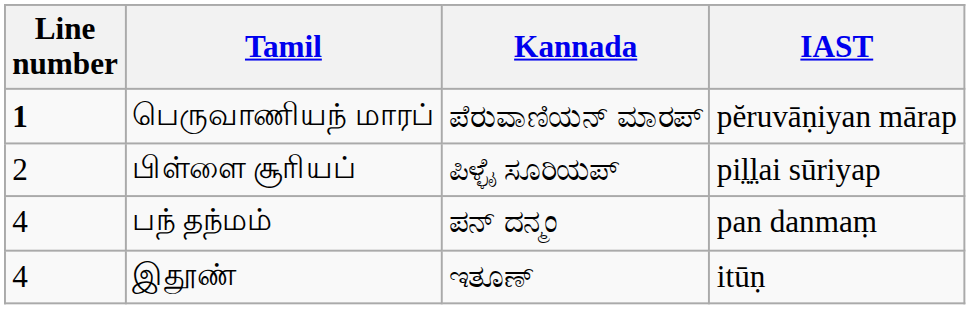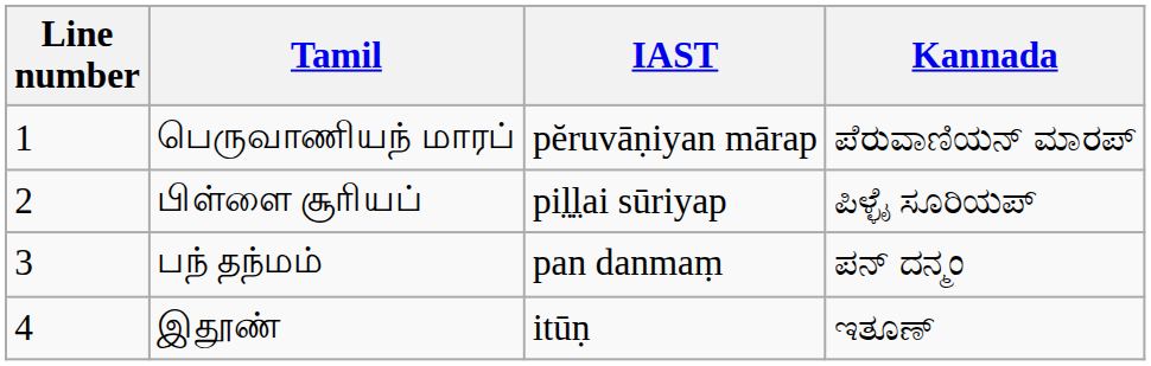columns swapped: IAST <-> Kannada
பெருவாணியந் மாரப் | Line number: bold -> normal
பந் தந்மம் | Line number: 4 -> 3
